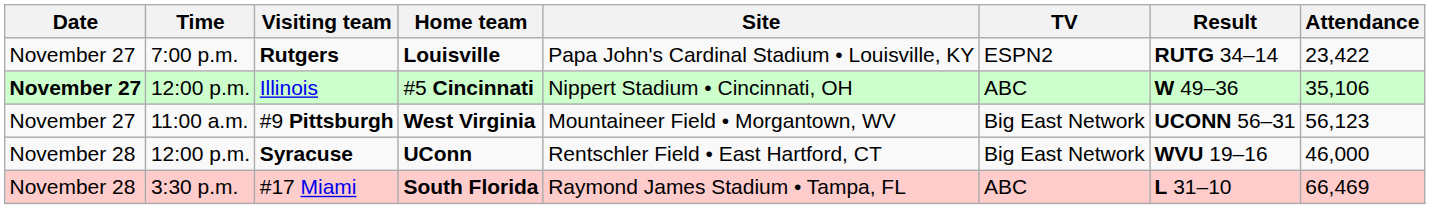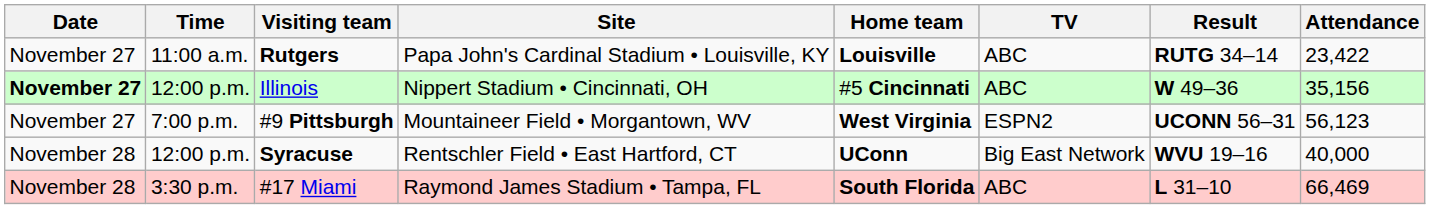columns swapped: Home team <-> Site
Rutgers | Time: 7:00 p.m. -> 11:00 a.m.
Rutgers | TV: ESPN2 -> ABC
Illinois | Attendance: 35,106 -> 35,156
#9 Pittsburgh | Time: 11:00 a.m. -> 7:00 p.m.
#9 Pittsburgh | TV: Big East Network -> ESPN2
Syracuse | Attendance: 46,000 -> 40,000
